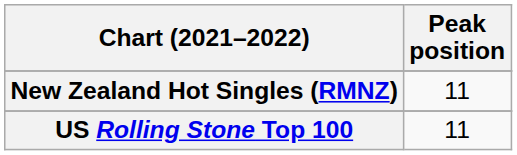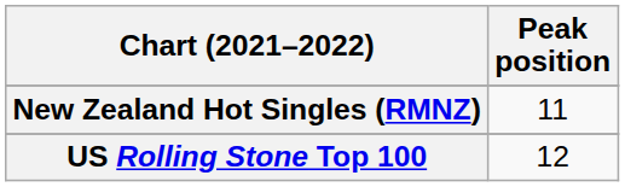US Rolling Stone Top 100 | Peak position: 11 -> 12
